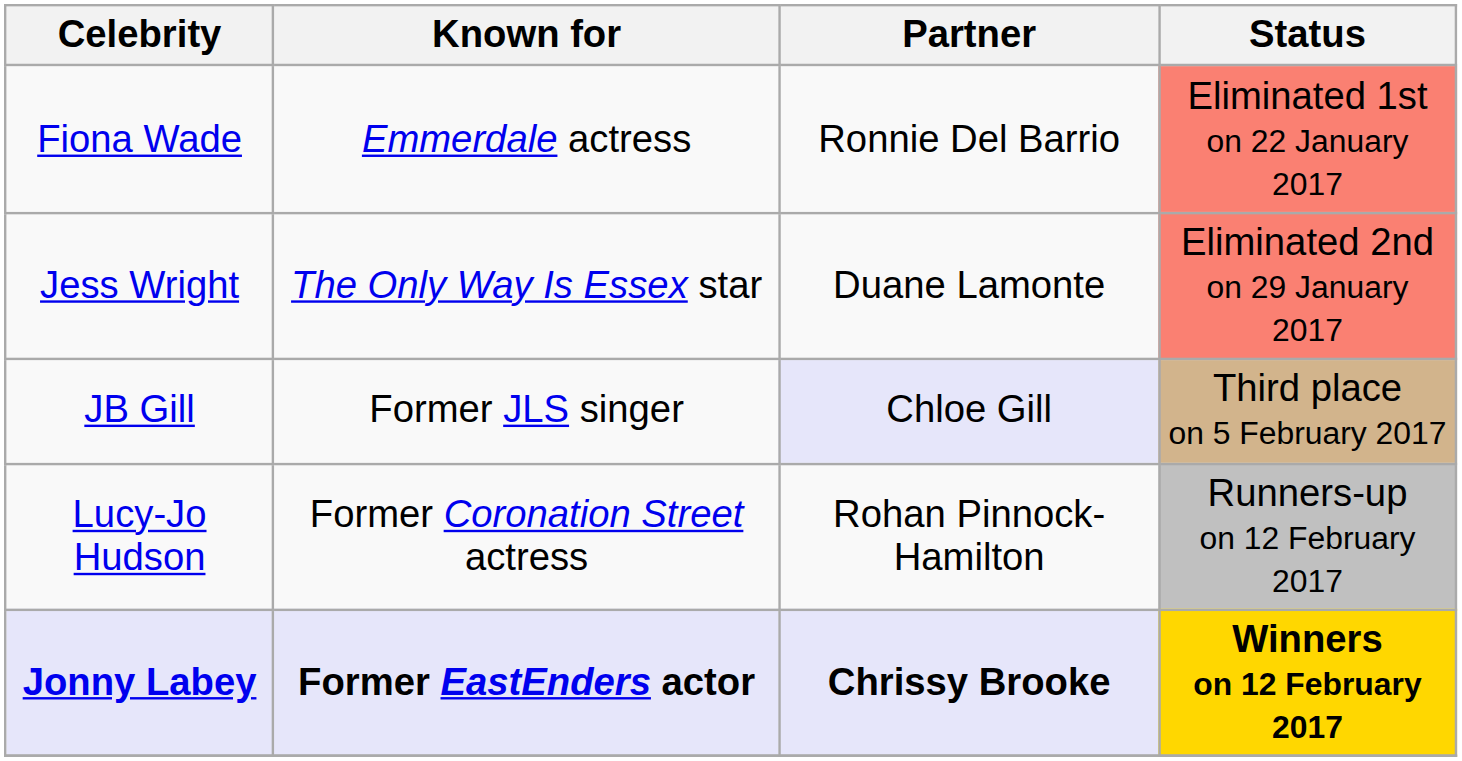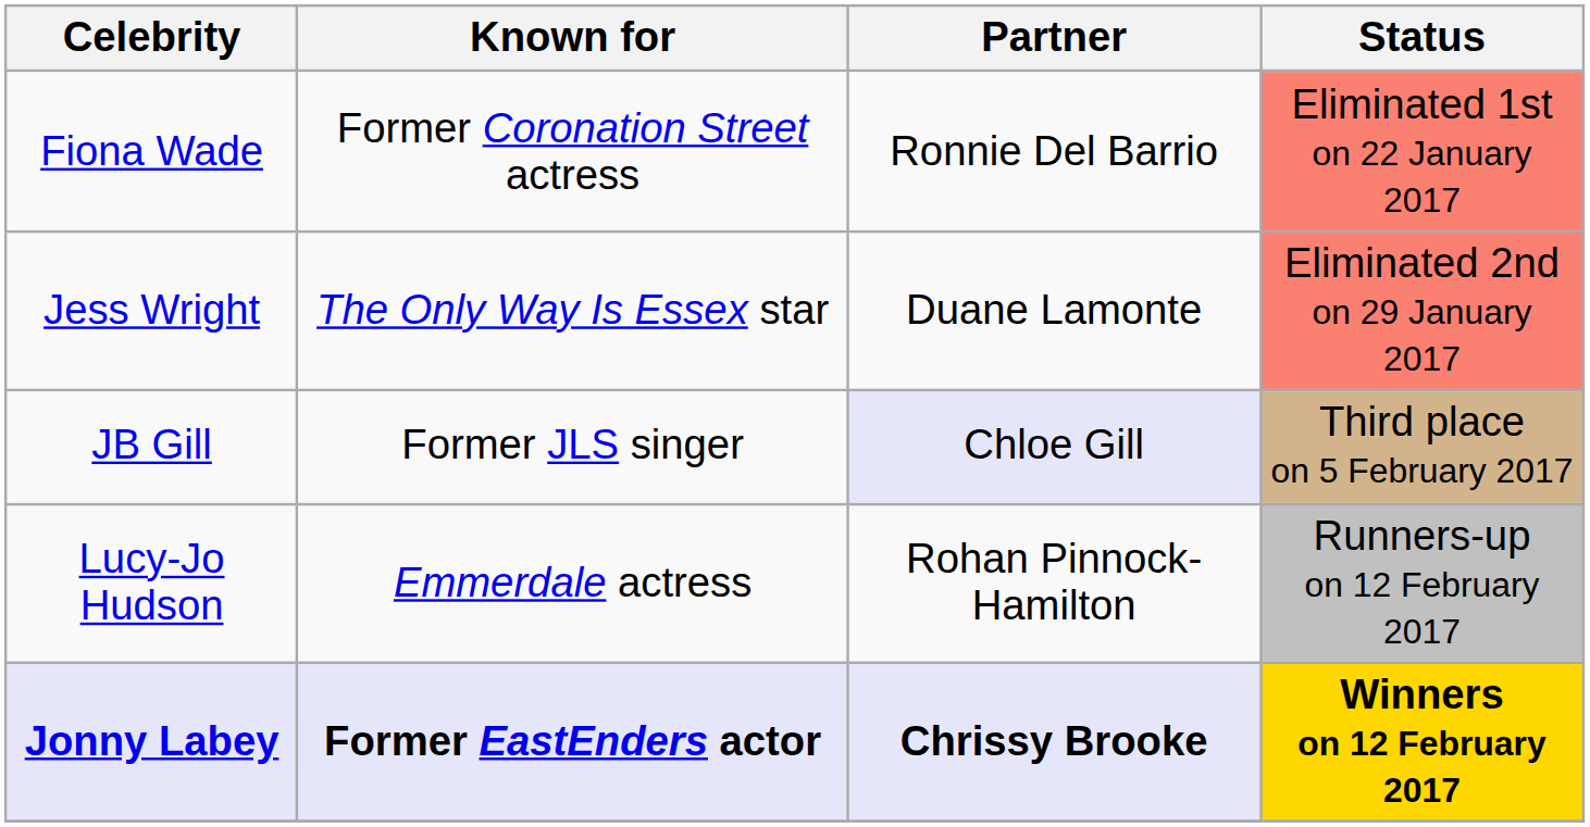Fiona Wade | Known for: Emmerdale actress -> Former Coronation Street actress
Lucy-Jo Hudson | Known for: Former Coronation Street actress -> Emmerdale actress
